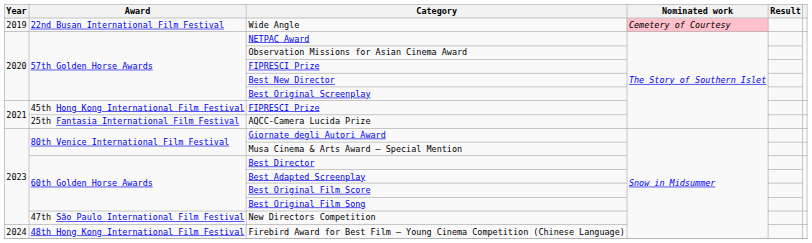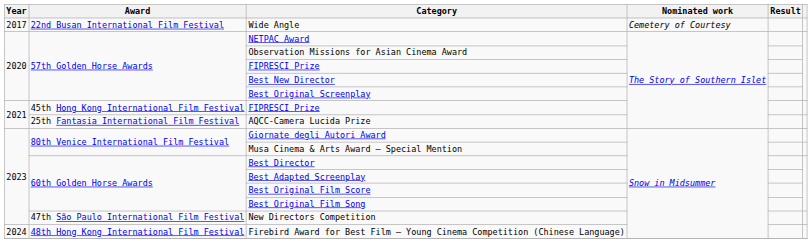Wide Angle | Year: 2019 -> 2017
Wide Angle | Nominated work: pink background -> no background
